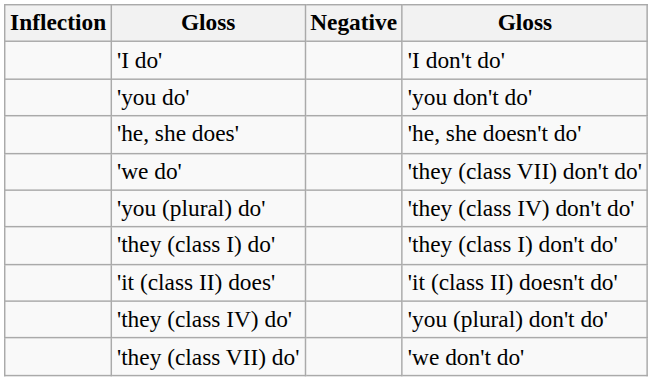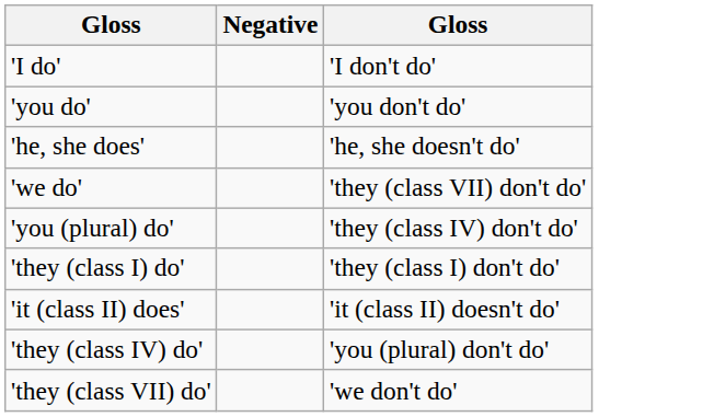- column: Inflection
